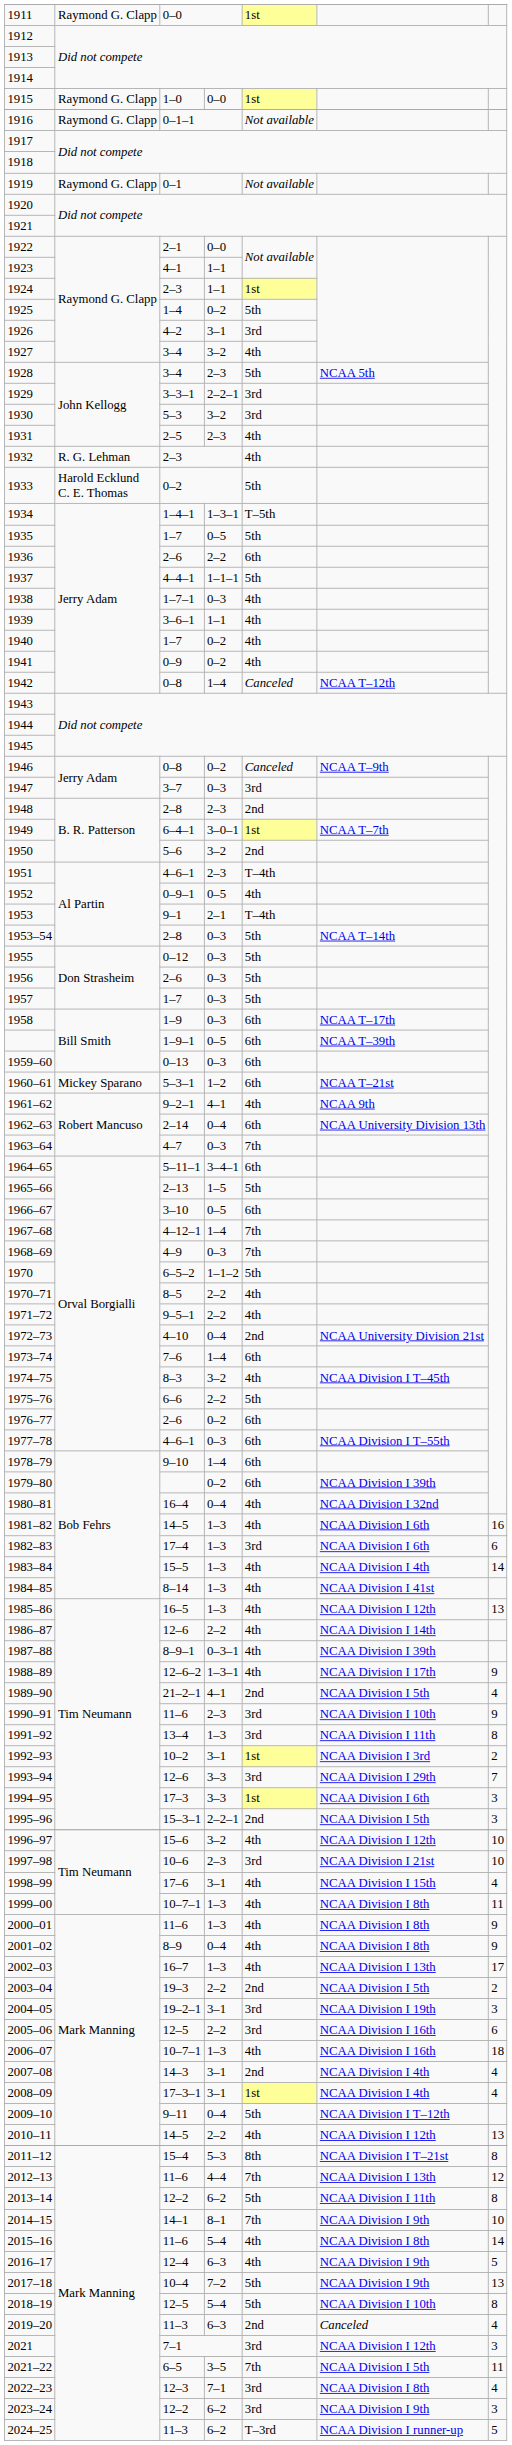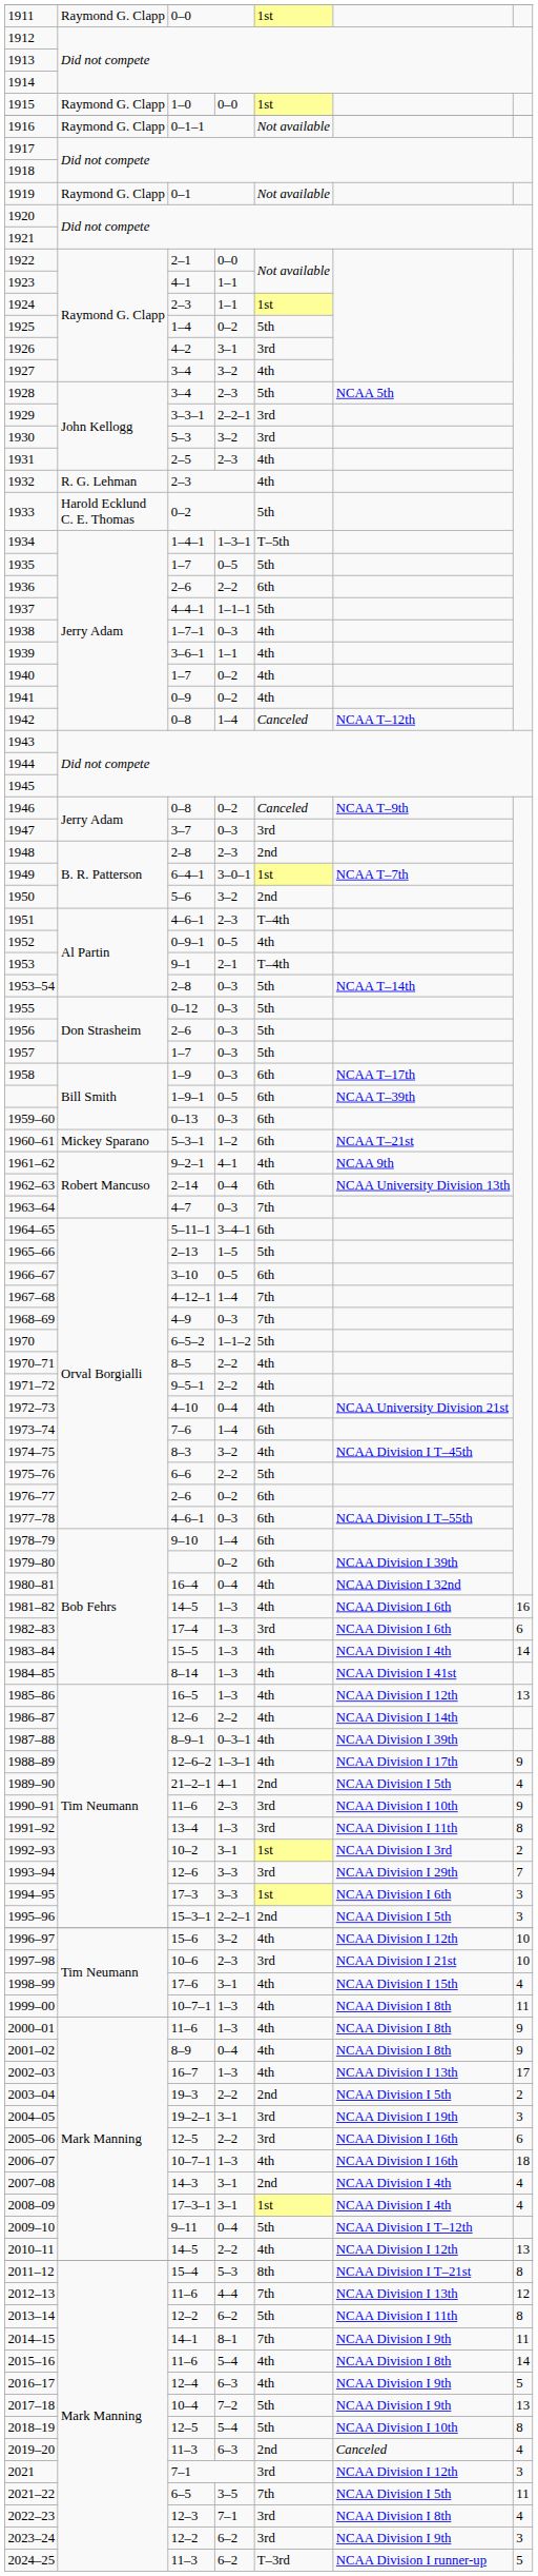1972–73 | column 5: 2nd -> 4th
2014–15 | column 7: 10 -> 11
